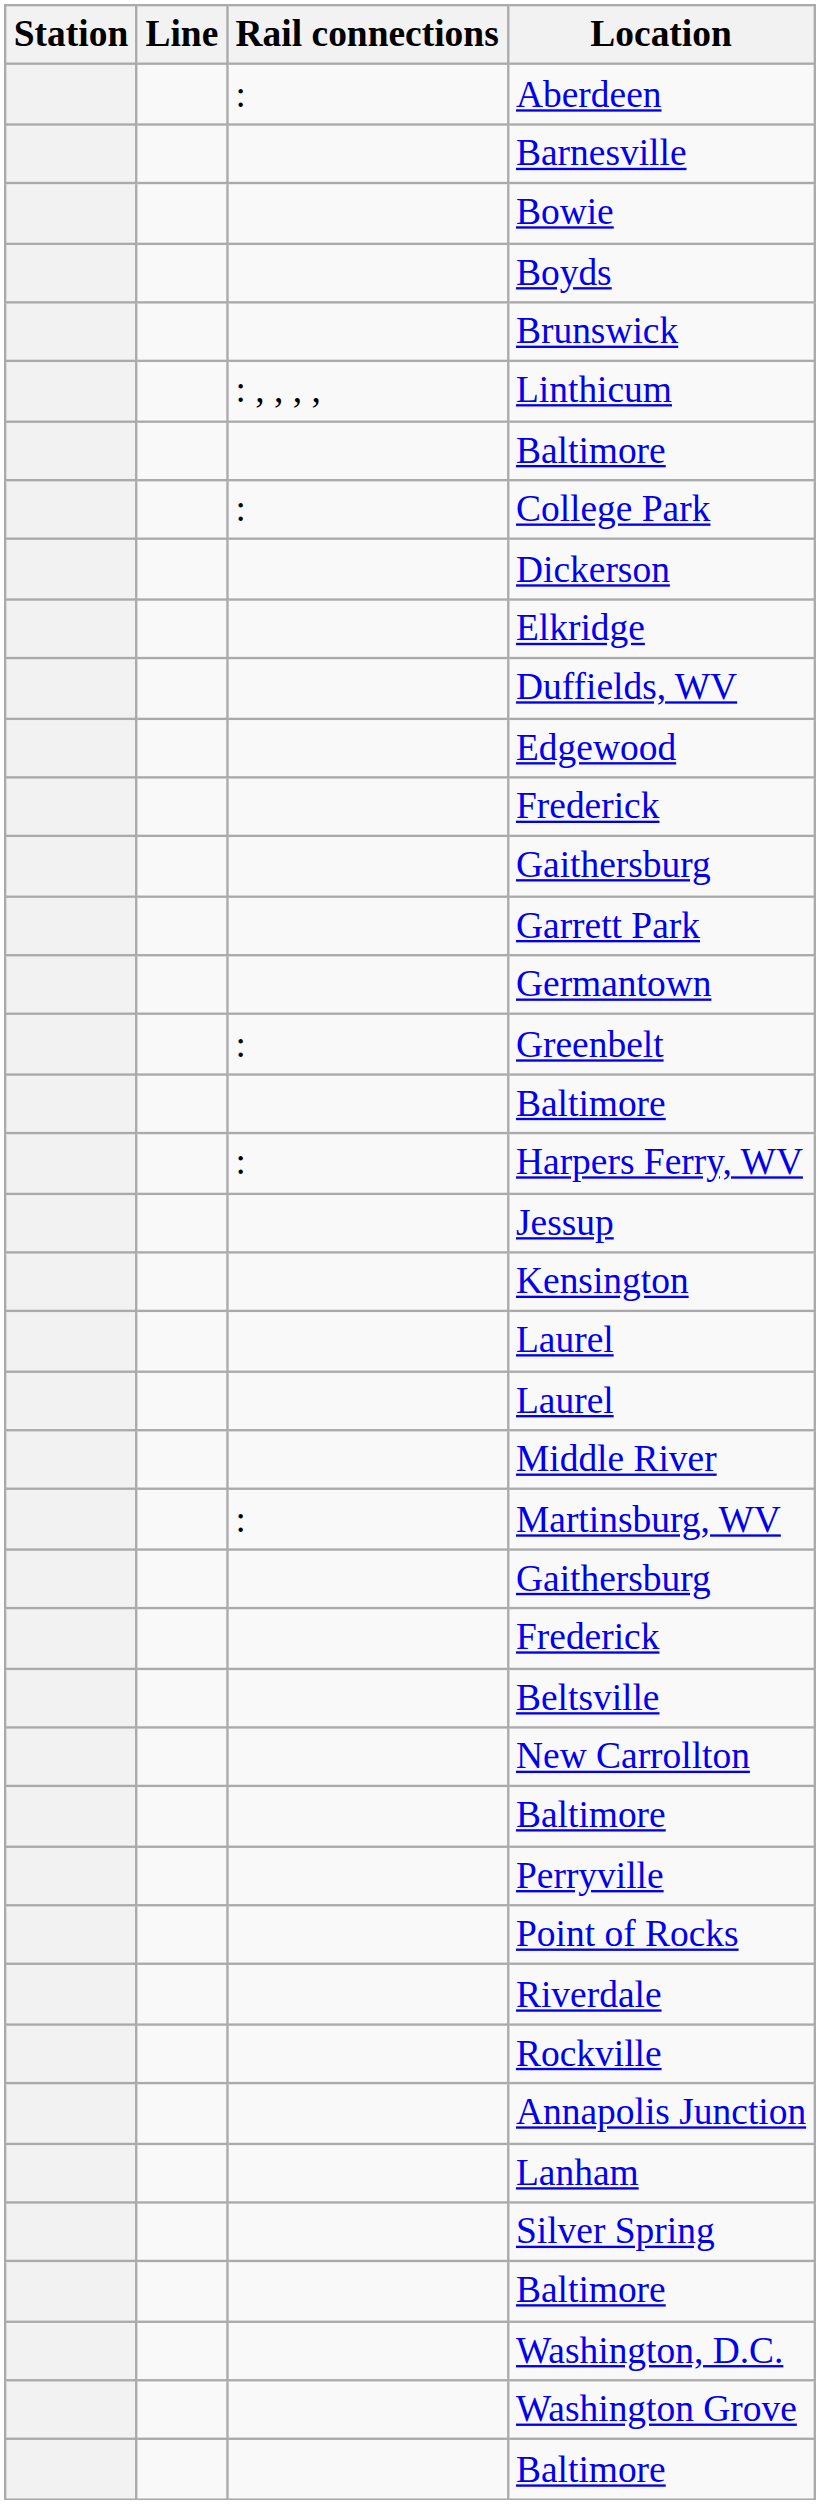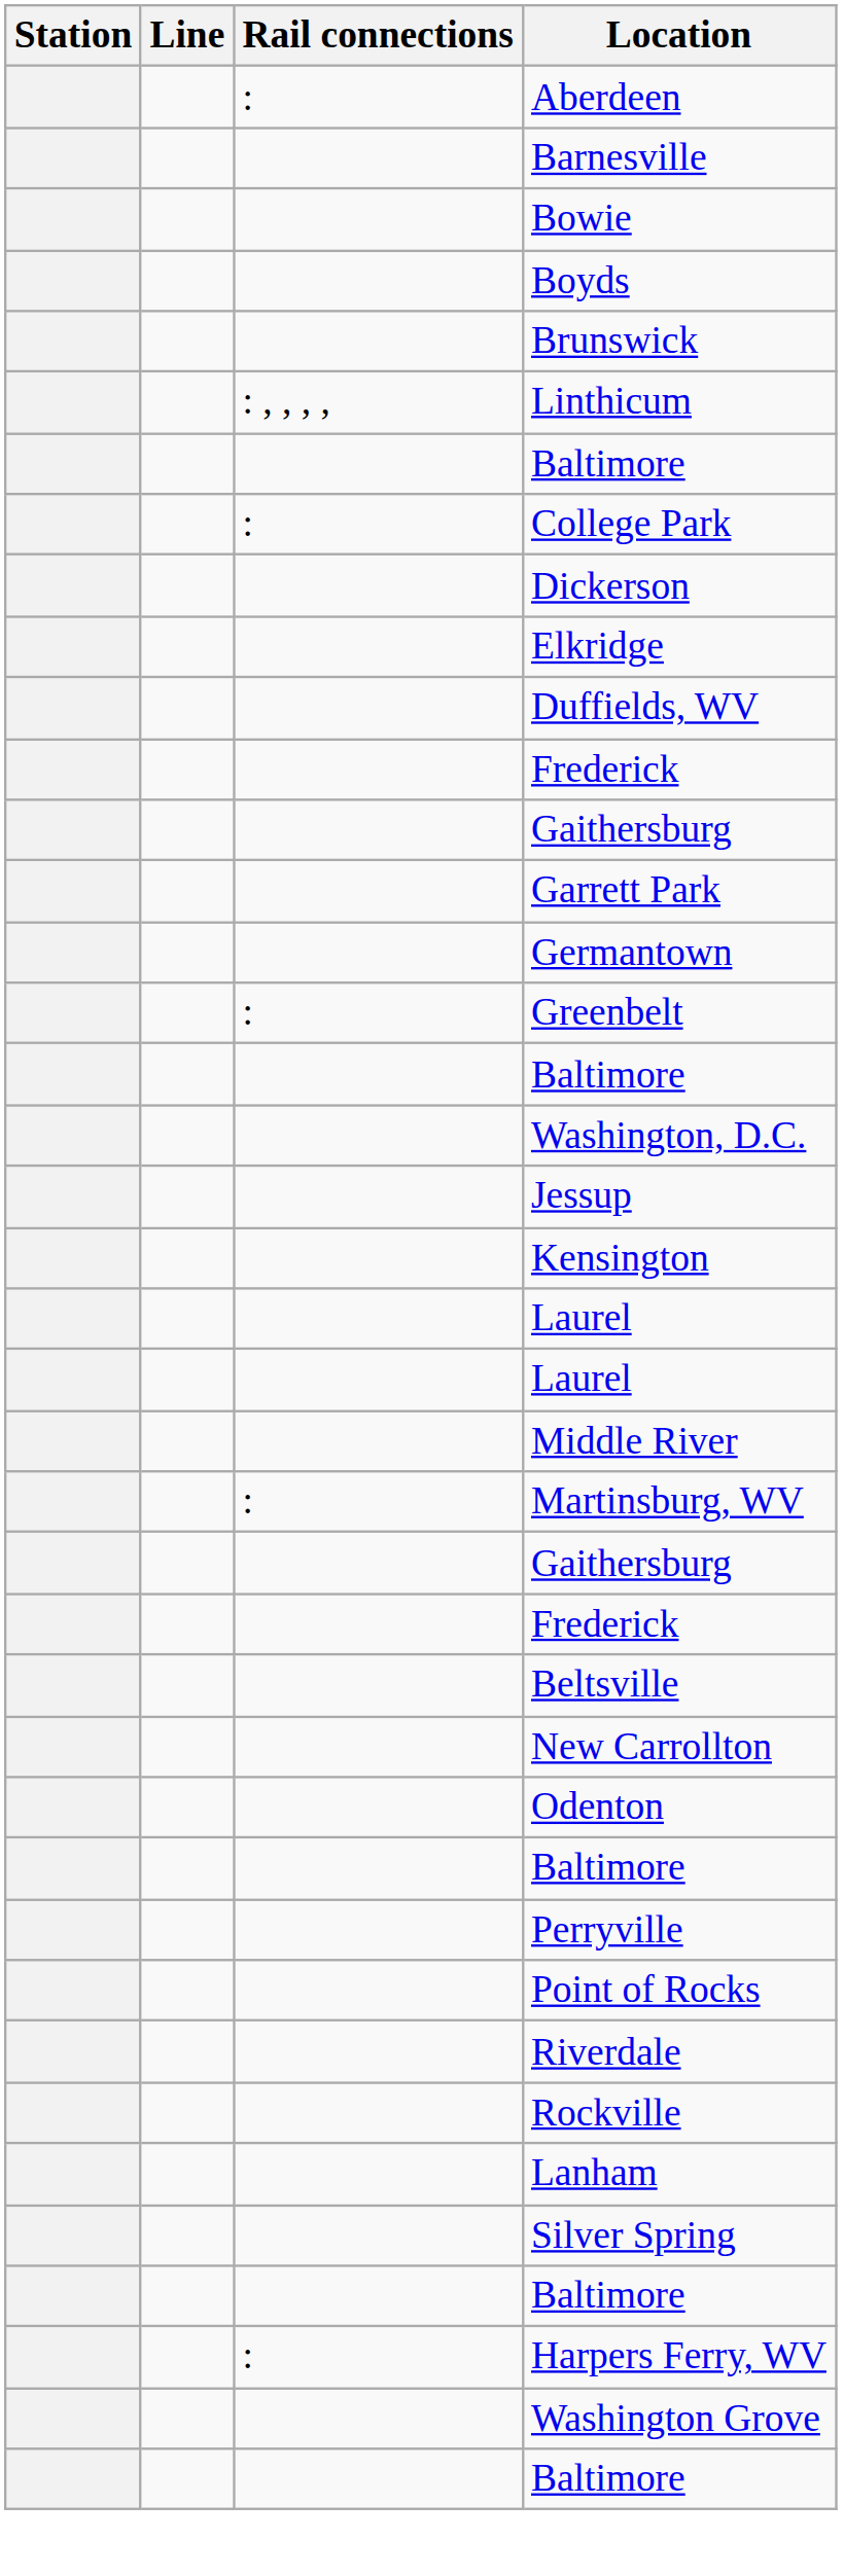- row: Edgewood
rows swapped: Harpers Ferry, WV <-> Washington, D.C.
+ row: Odenton
- row: Annapolis Junction
